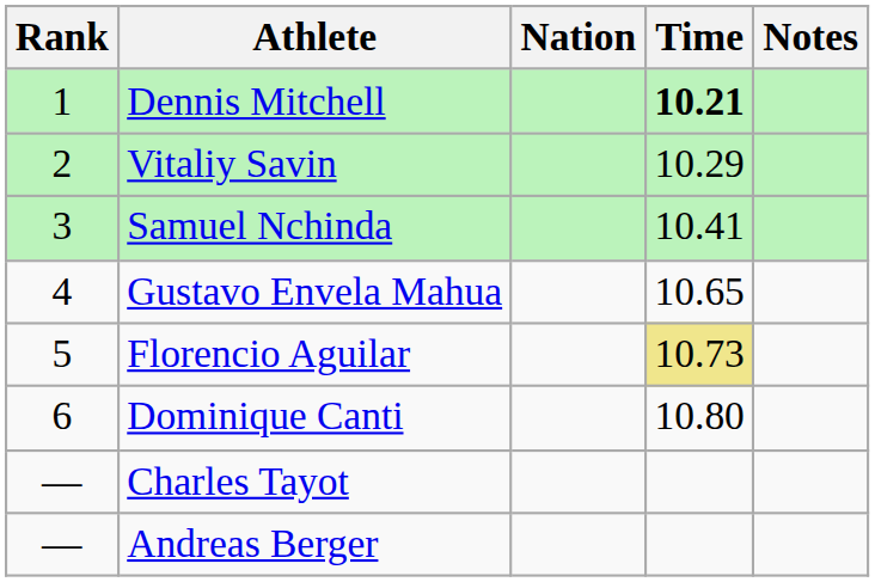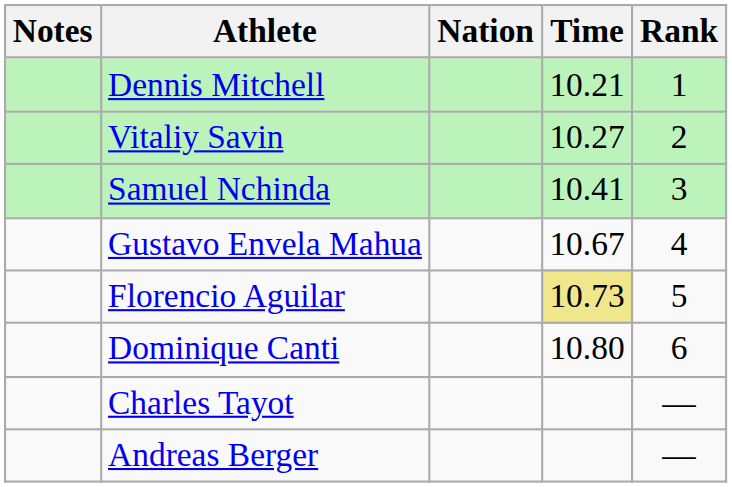columns swapped: Rank <-> Notes
Dennis Mitchell | Time: bold -> normal
Vitaliy Savin | Time: 10.29 -> 10.27
Gustavo Envela Mahua | Time: 10.65 -> 10.67
